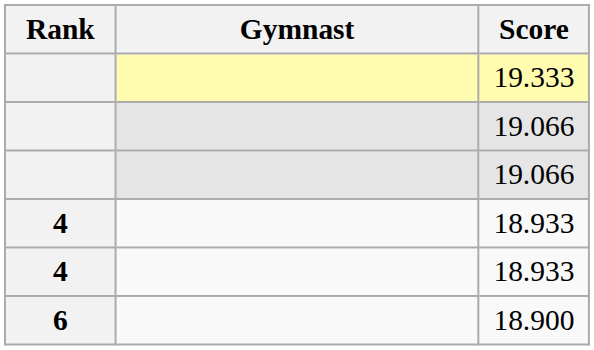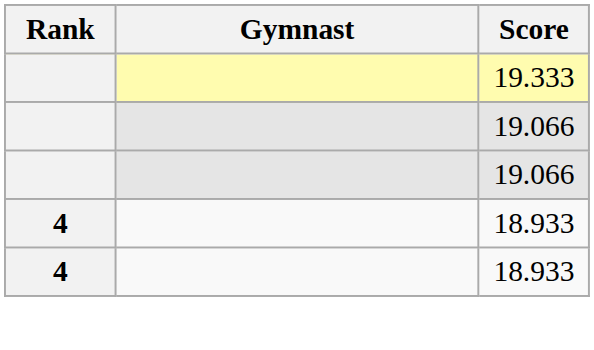- row: 6 | 18.900
